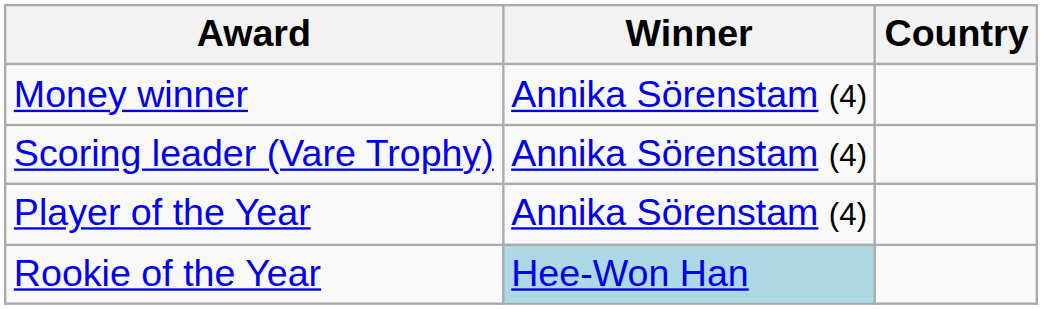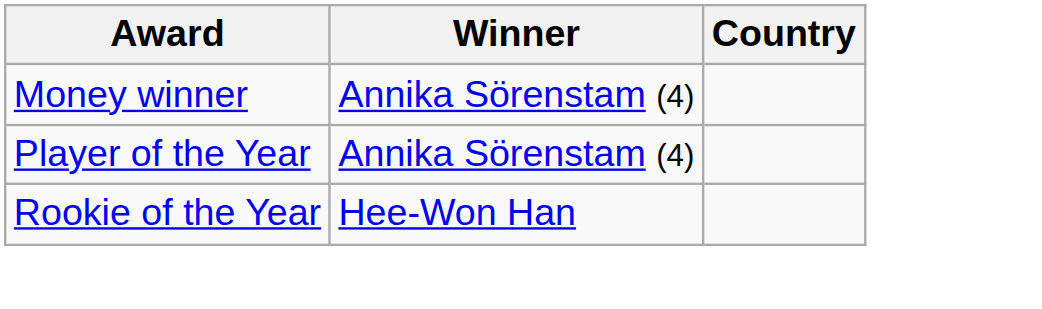- row: Scoring leader (Vare Trophy) | Annika Sörenstam (4)
Rookie of the Year | Winner: lightblue background -> no background
